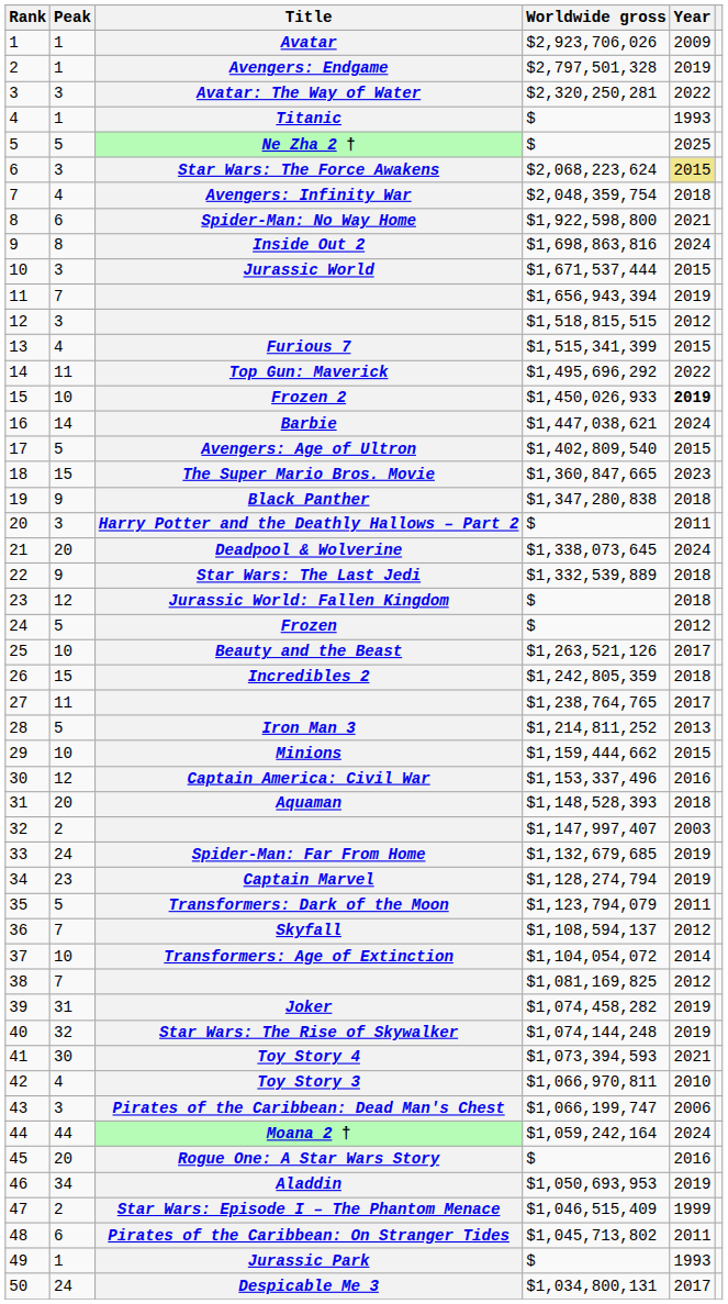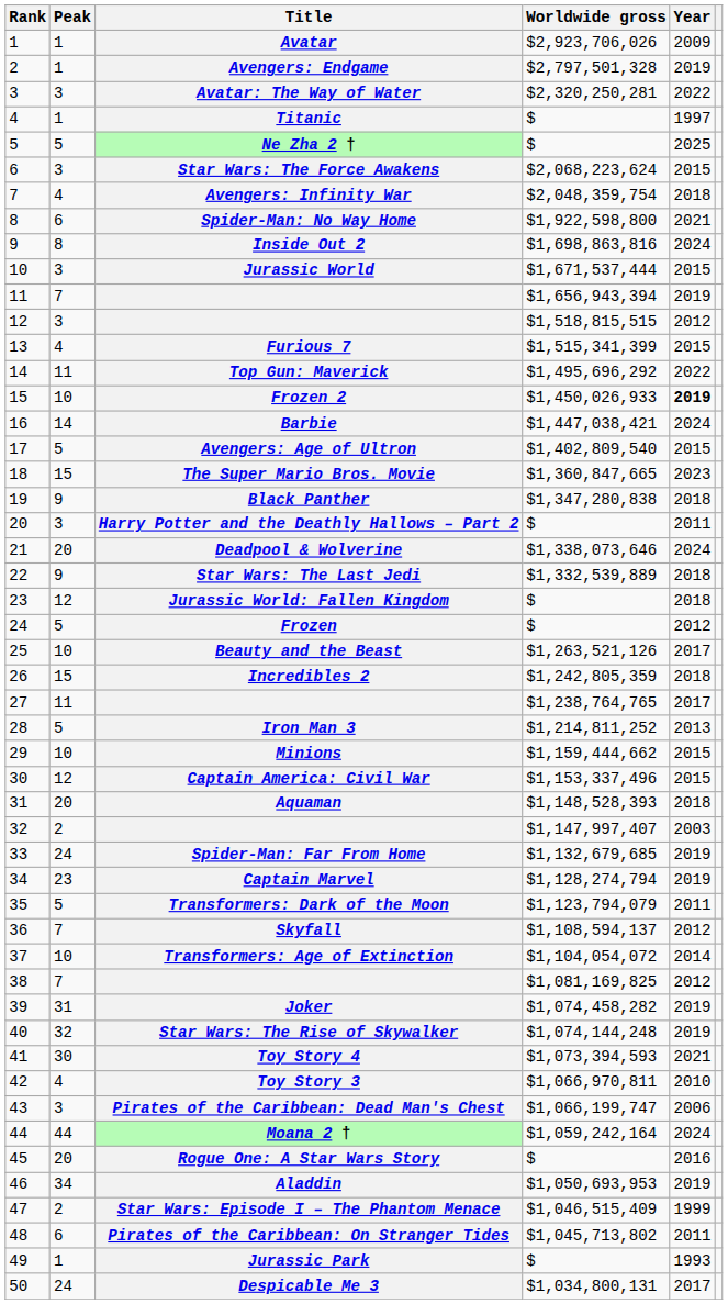Titanic | Year: 1993 -> 1997
Star Wars: The Force Awakens | Year: khaki background -> no background
Barbie | Worldwide gross: $1,447,038,621 -> $1,447,038,421
Deadpool & Wolverine | Worldwide gross: $1,338,073,645 -> $1,338,073,646
Captain America: Civil War | Year: 2016 -> 2015
